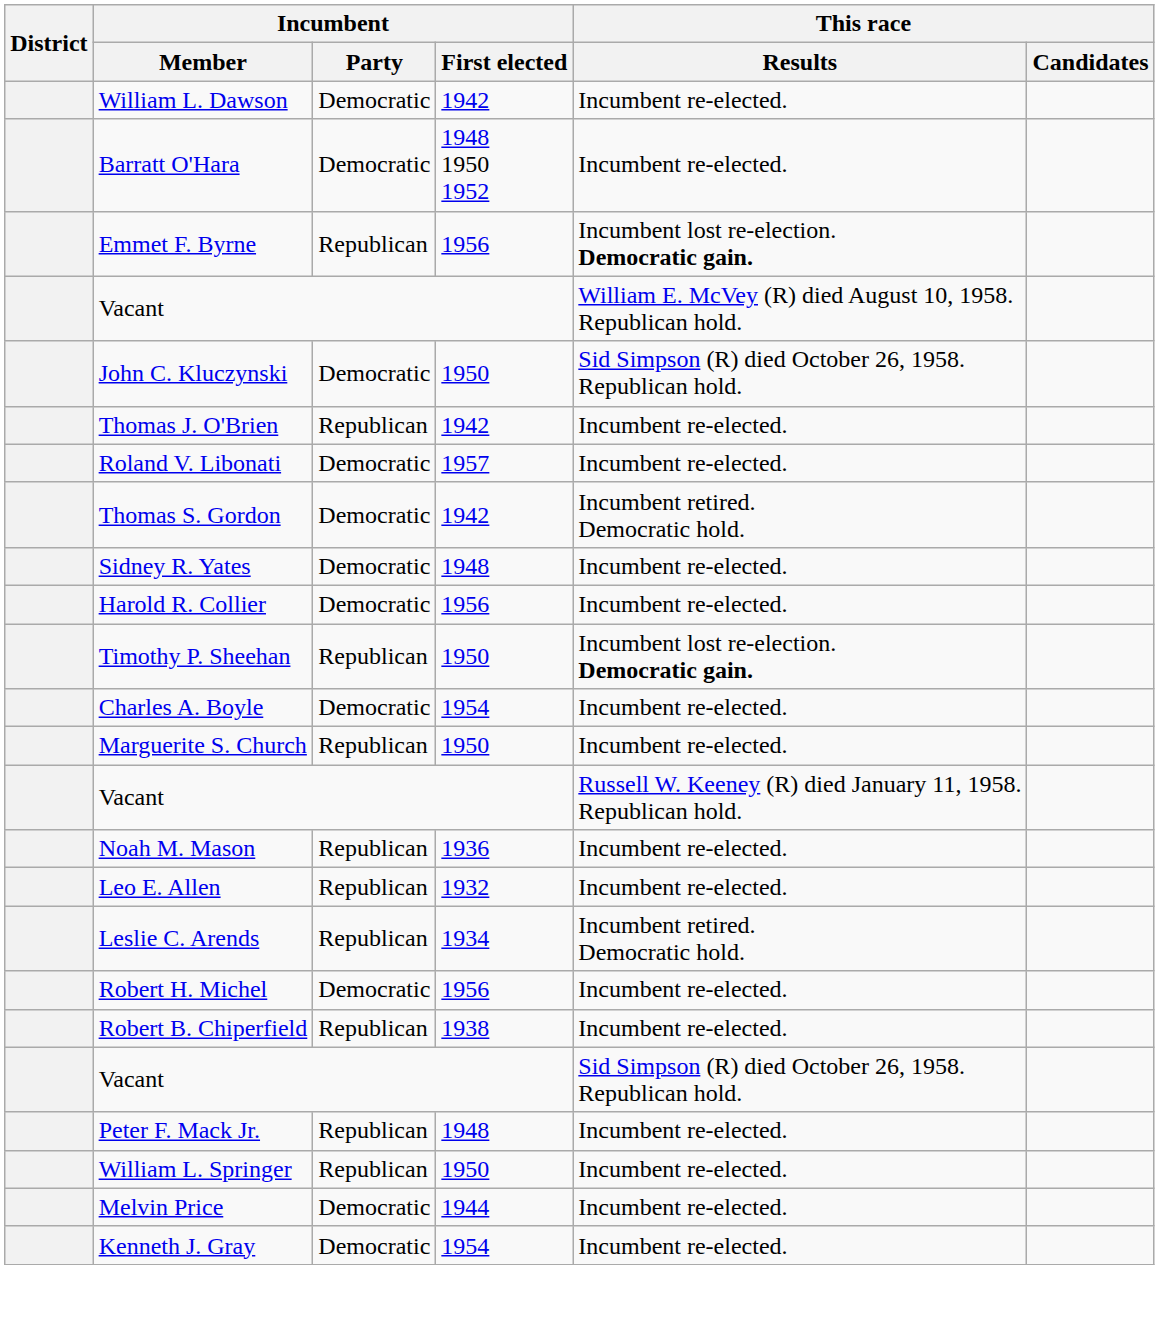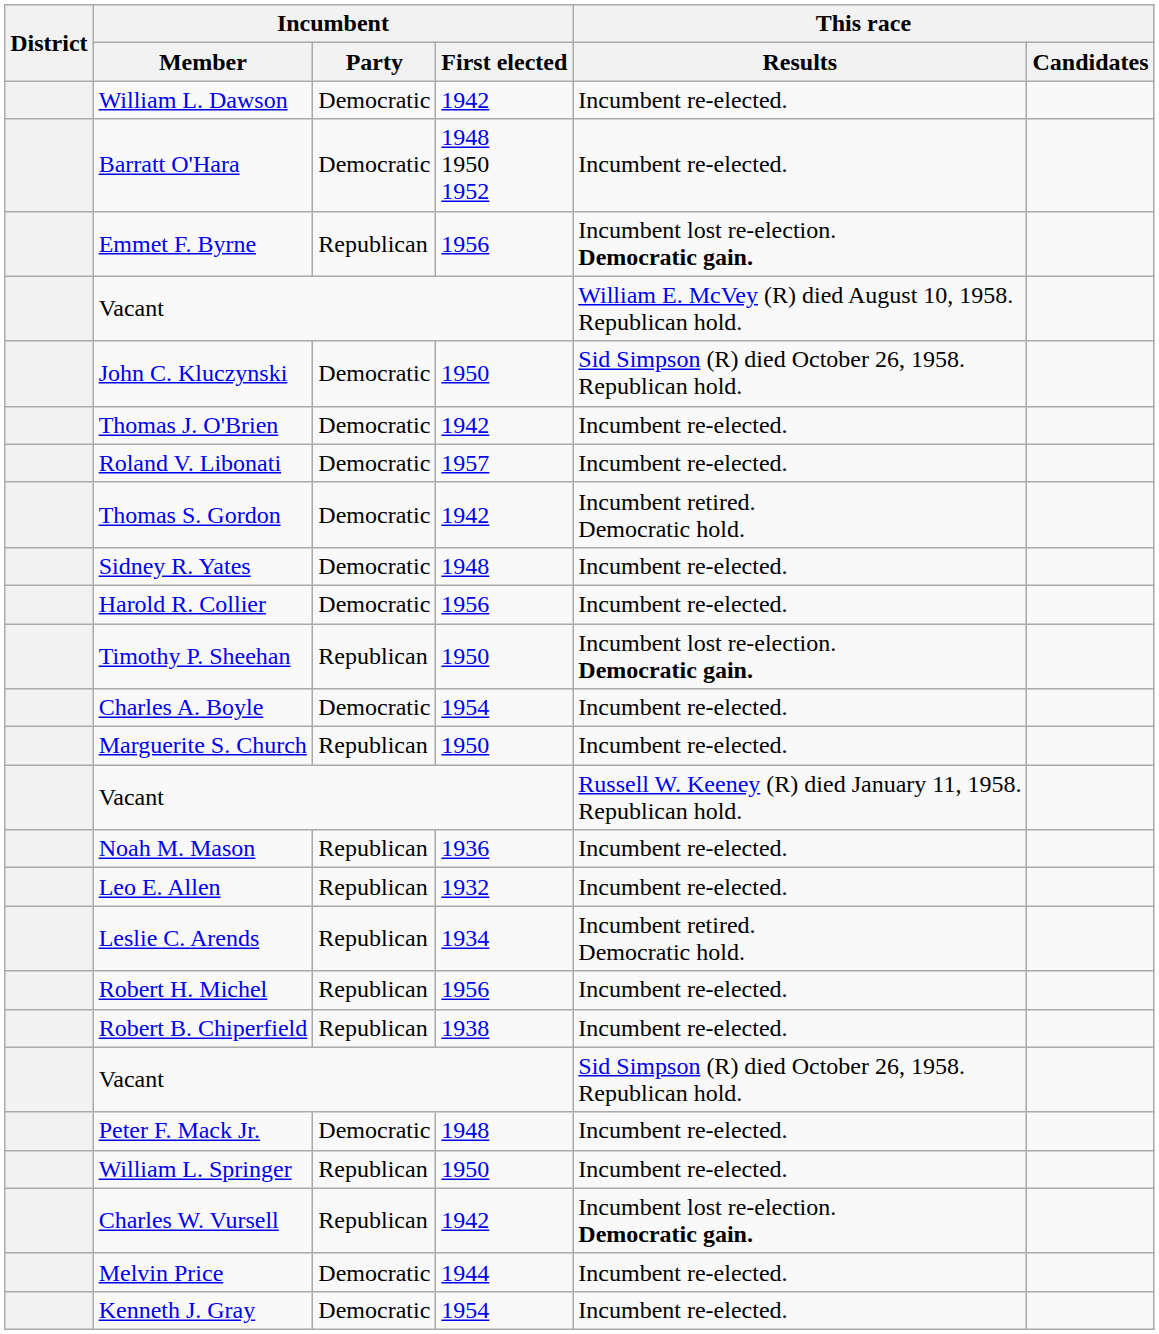Thomas J. O'Brien | Incumbent / Party: Republican -> Democratic
Robert H. Michel | Incumbent / Party: Democratic -> Republican
Peter F. Mack Jr. | Incumbent / Party: Republican -> Democratic
+ row: Charles W. Vursell | Republican | 1942 | Incumbent lost re-election. Democratic gain.
